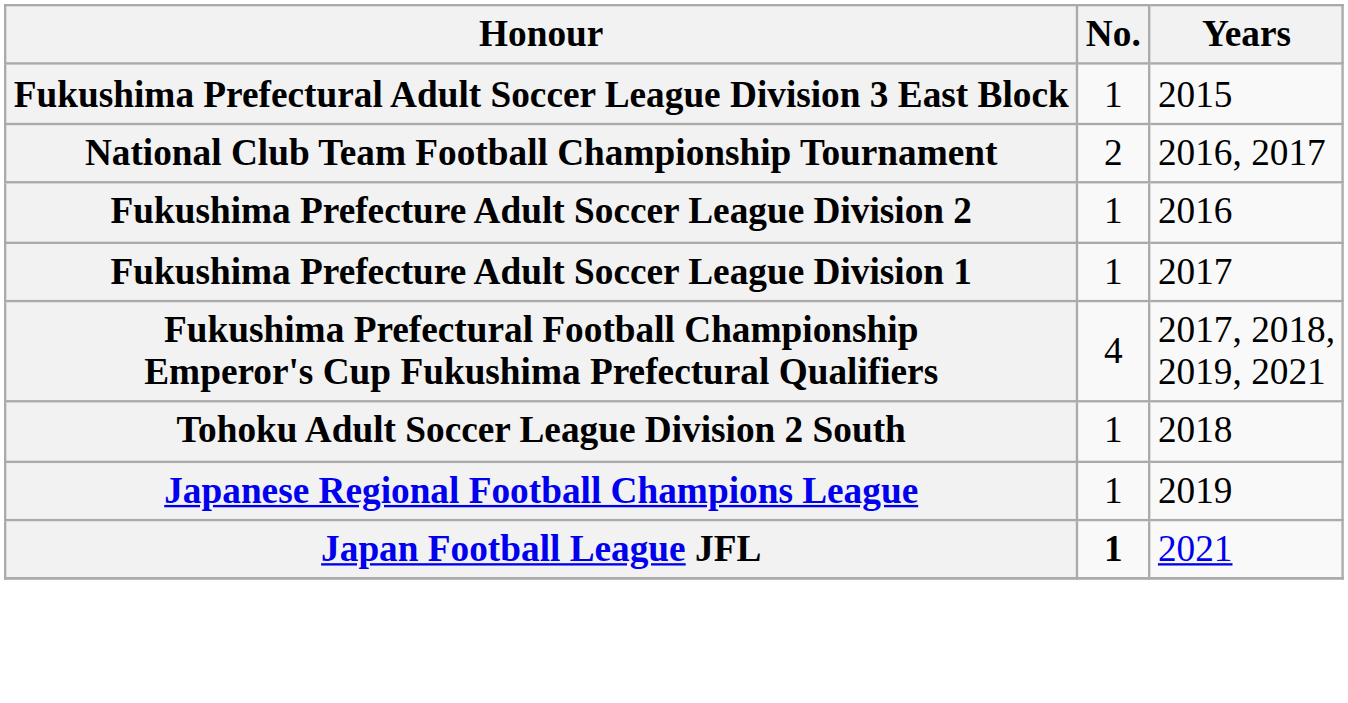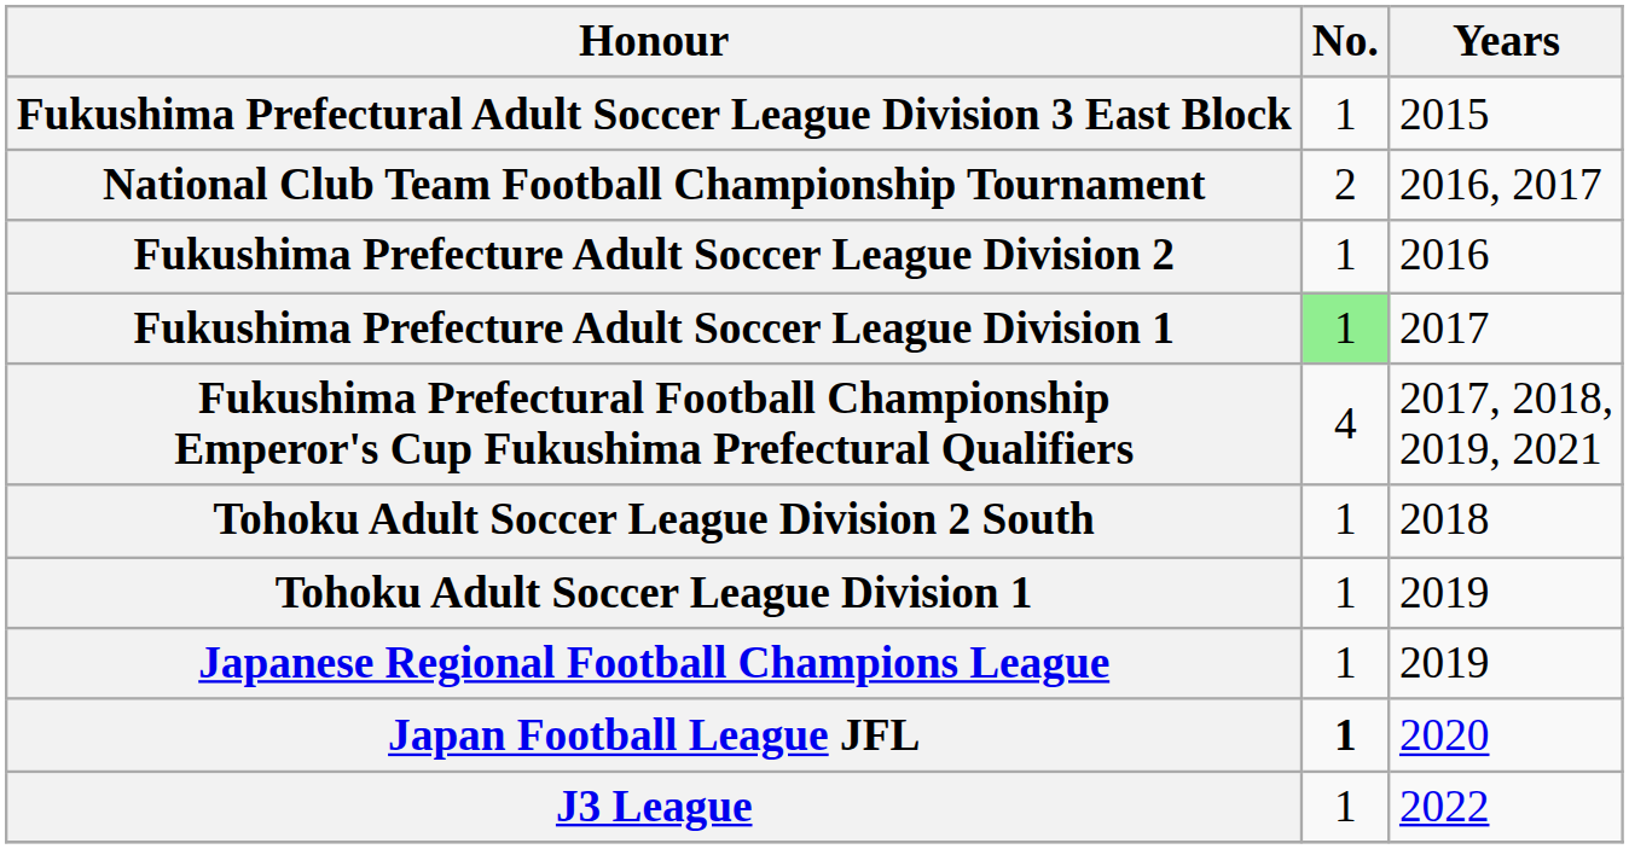Fukushima Prefecture Adult Soccer League Division 1 | No.: no background -> lightgreen background
+ row: Tohoku Adult Soccer League Division 1 | 1 | 2019
Japan Football League JFL | Years: 2021 -> 2020
+ row: J3 League | 1 | 2022
